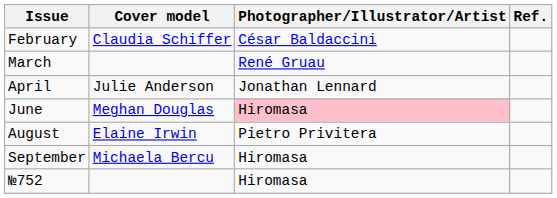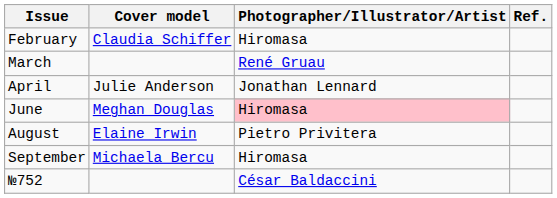February | Photographer/Illustrator/Artist: César Baldaccini -> Hiromasa
№752 | Photographer/Illustrator/Artist: Hiromasa -> César Baldaccini
